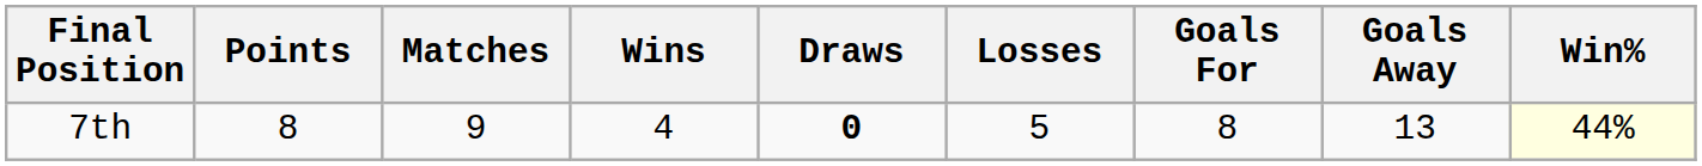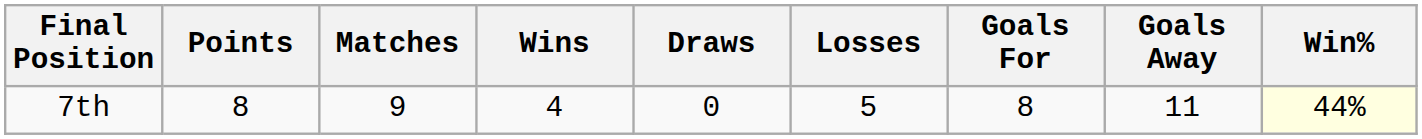7th | Draws: bold -> normal
7th | Goals Away: 13 -> 11
